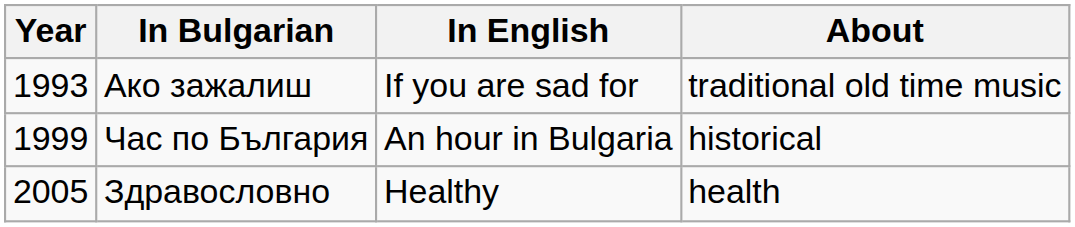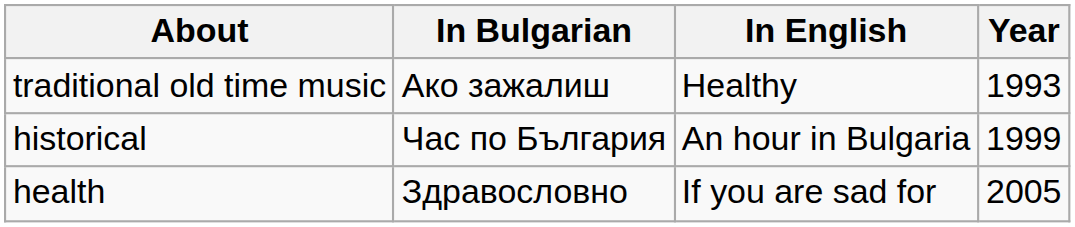columns swapped: Year <-> About
Ако зажалиш | In English: If you are sad for -> Healthy
Здравословно | In English: Healthy -> If you are sad for
